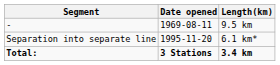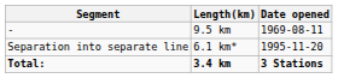columns swapped: Date opened <-> Length(km)
